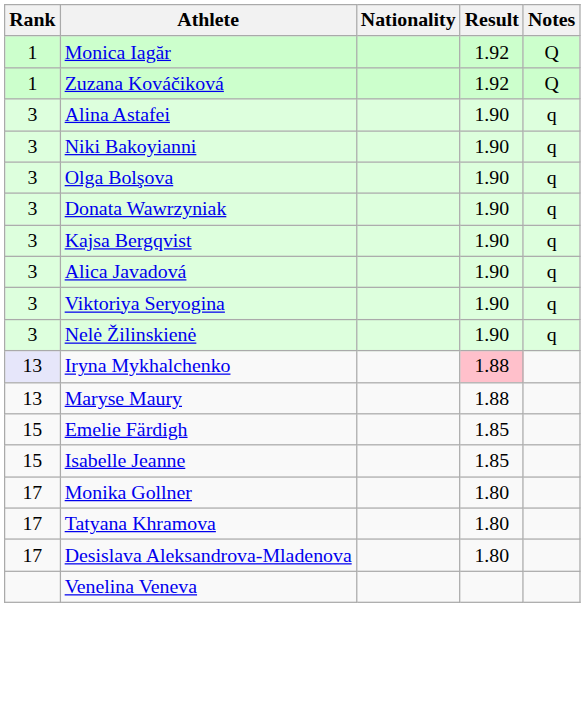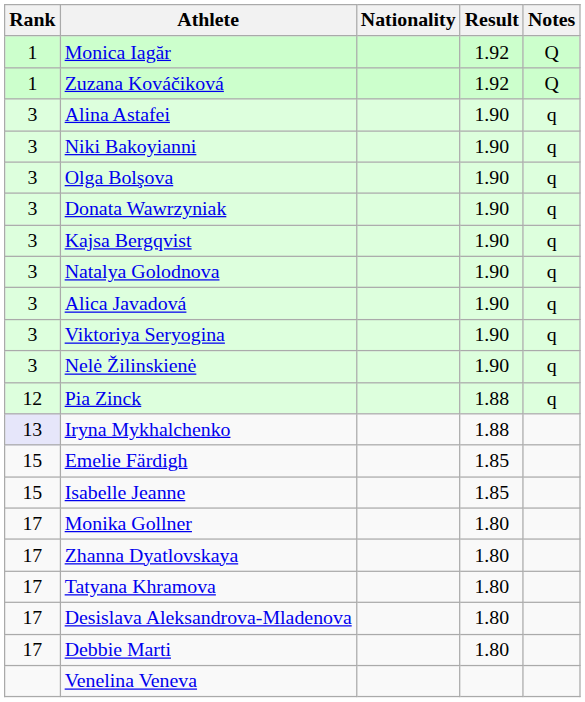+ row: 3 | Natalya Golodnova | 1.90 | q
+ row: 12 | Pia Zinck | 1.88 | q
Iryna Mykhalchenko | Result: pink background -> no background
- row: 13 | Maryse Maury | 1.88
+ row: 17 | Zhanna Dyatlovskaya | 1.80
+ row: 17 | Debbie Marti | 1.80
